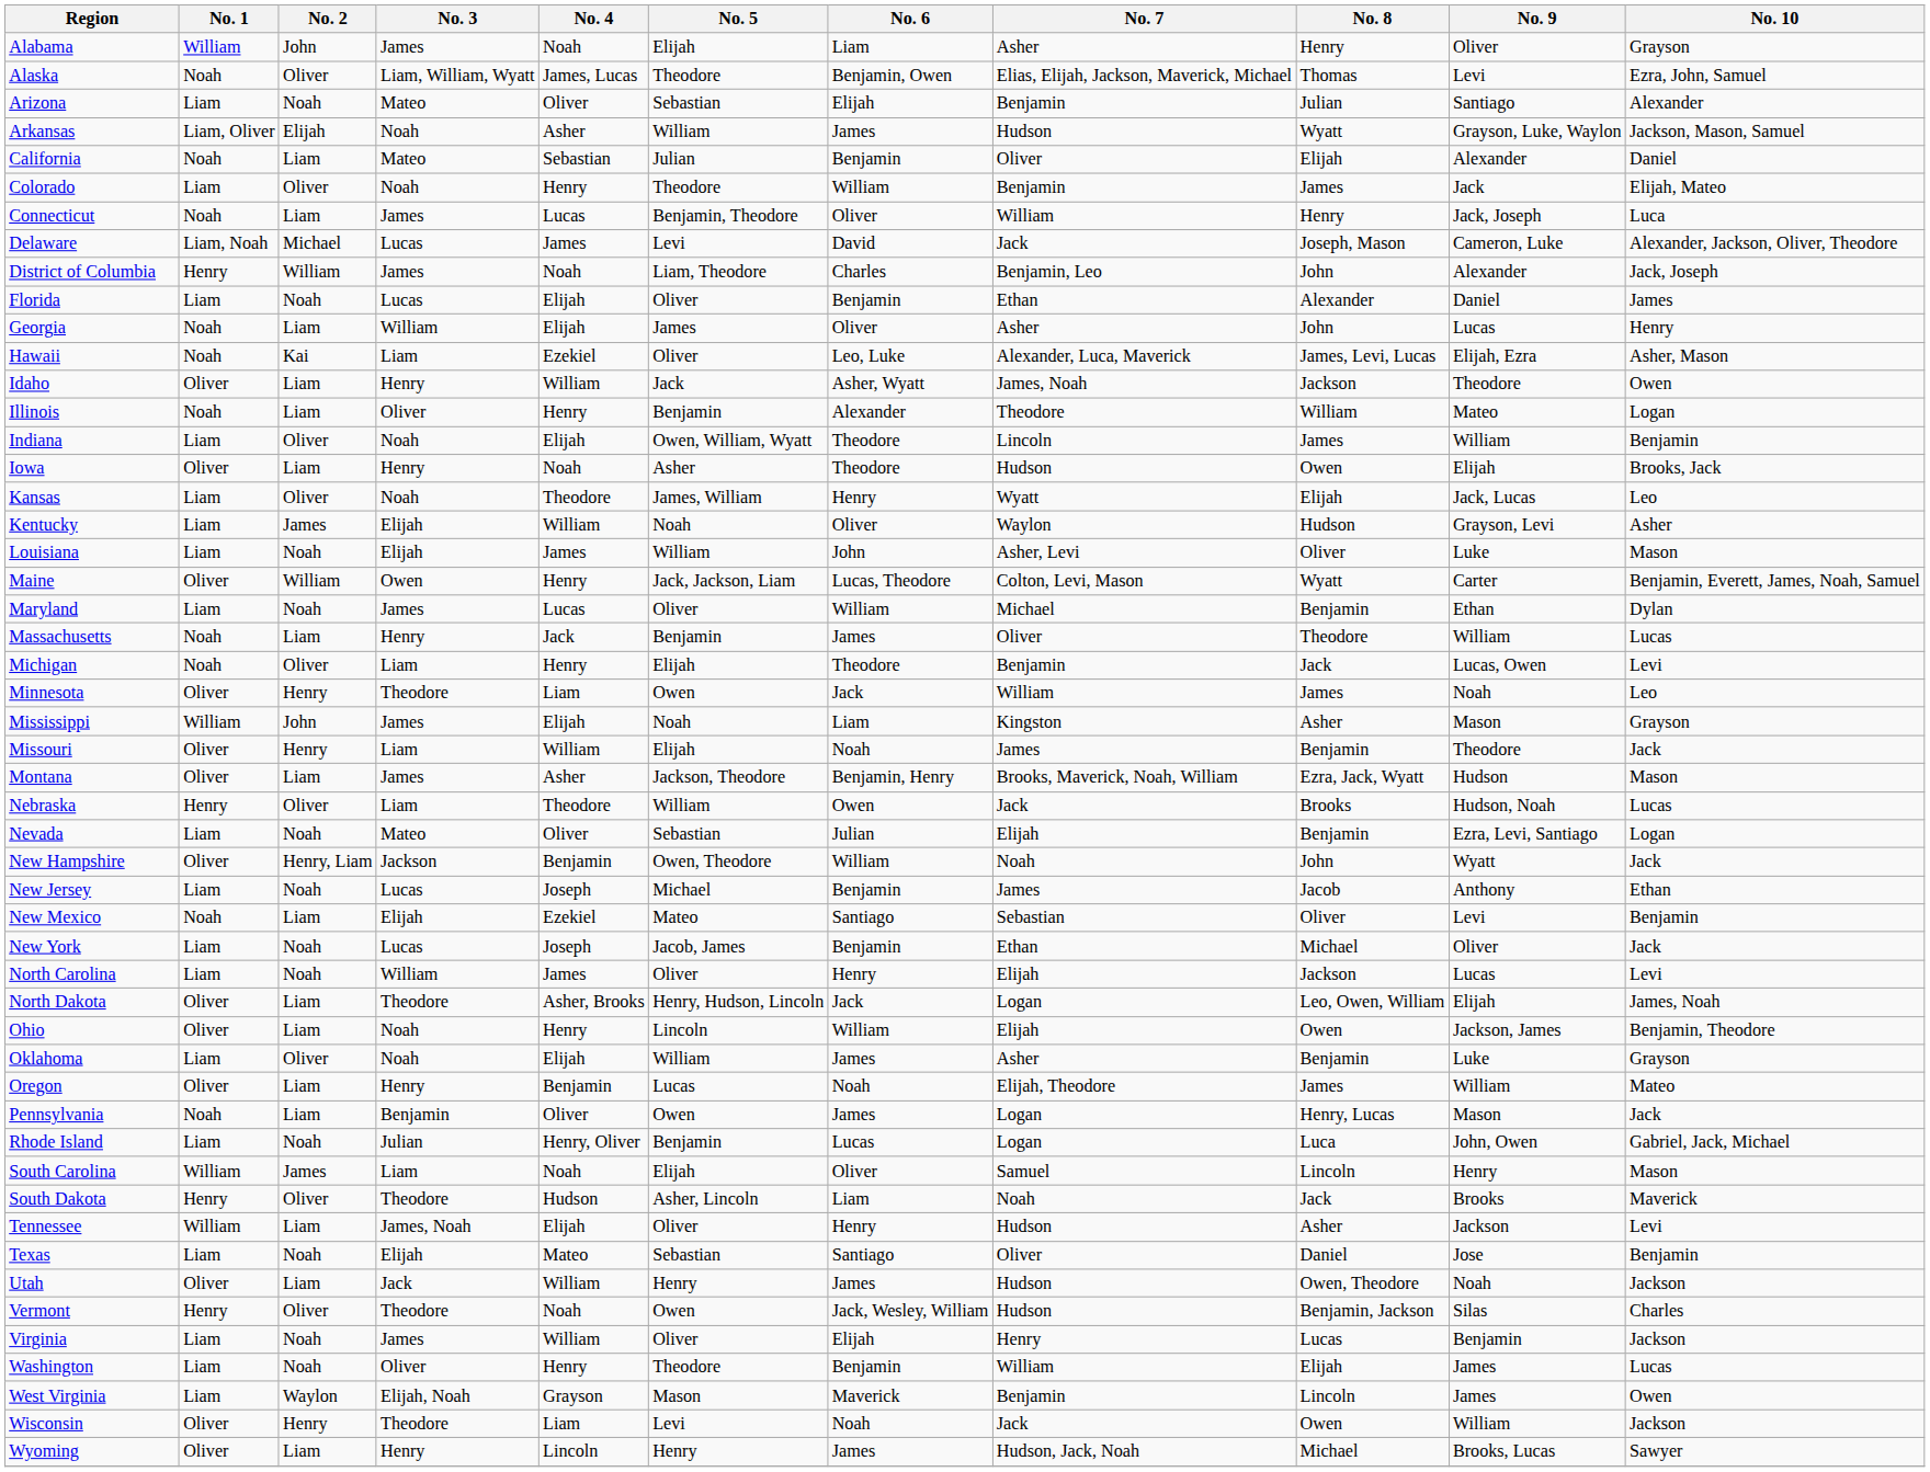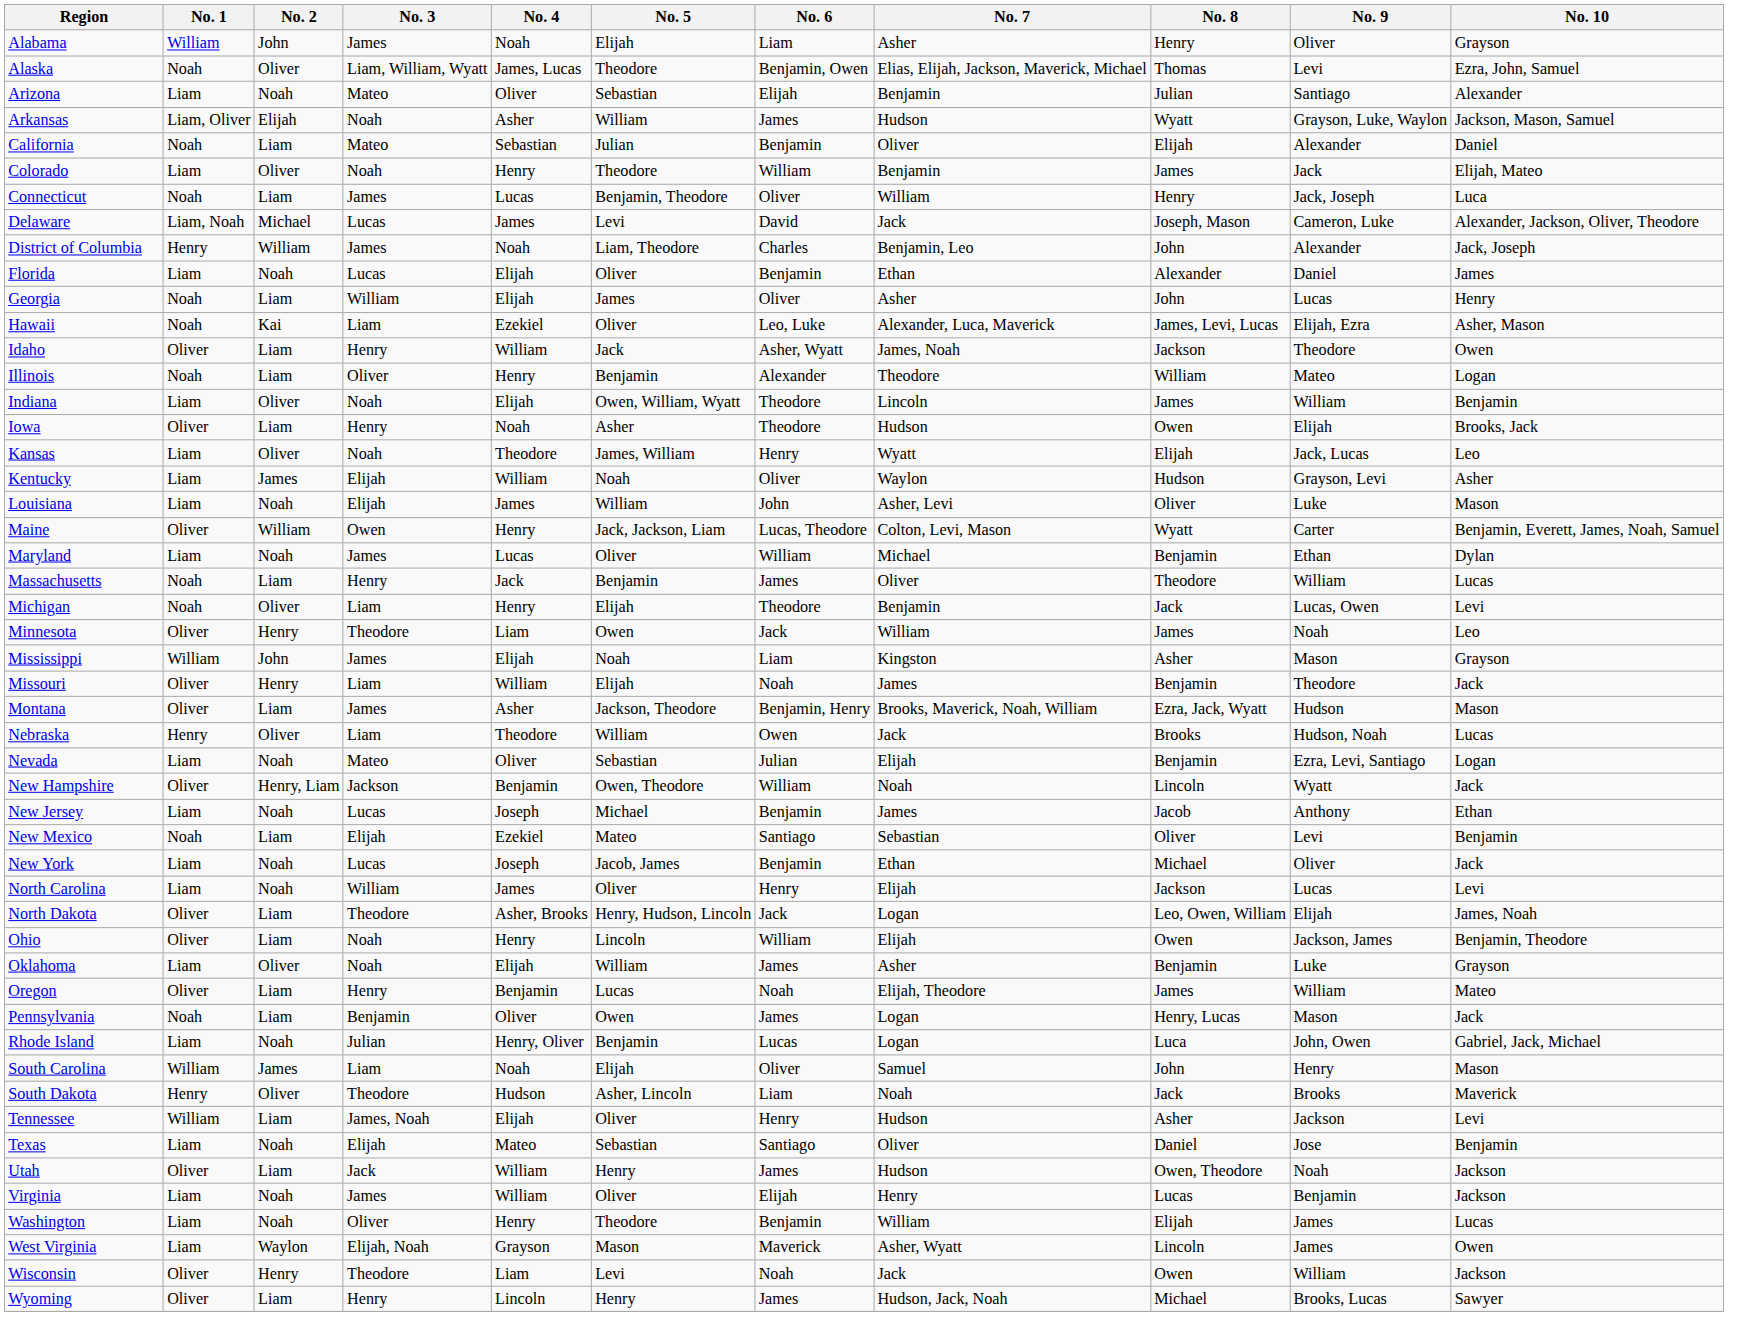New Hampshire | No. 8: John -> Lincoln
South Carolina | No. 8: Lincoln -> John
- row: Vermont | Henry | Oliver | Theodore | Noah | Owen | Jack, Wesley, William | Hudson | Benjamin, Jackson | Silas | Charles
West Virginia | No. 7: Benjamin -> Asher, Wyatt
